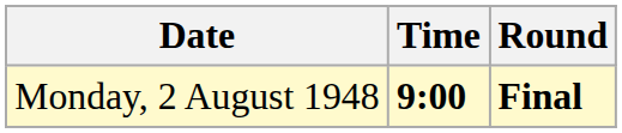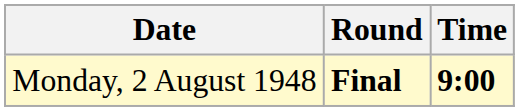columns swapped: Time <-> Round
